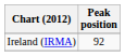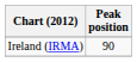Ireland (IRMA) | Peak position: 92 -> 90
